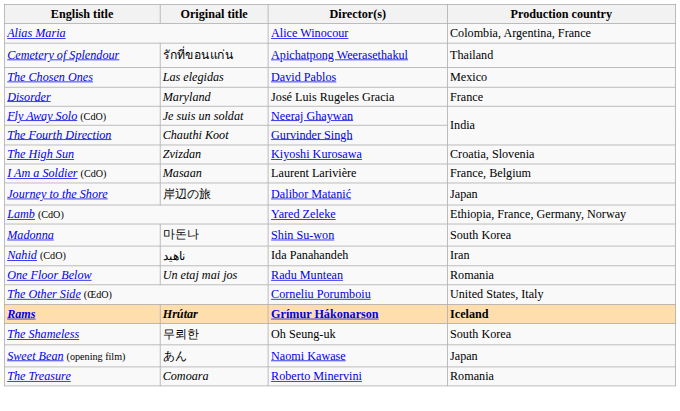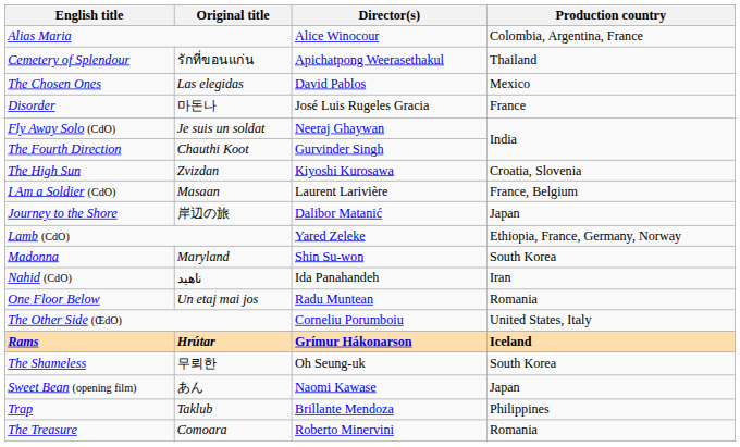Disorder | Original title: Maryland -> 마돈나
Madonna | Original title: 마돈나 -> Maryland
+ row: Trap | Taklub | Brillante Mendoza | Philippines
